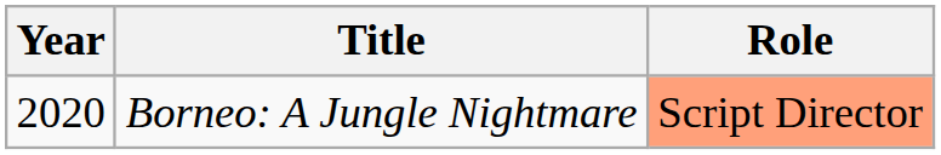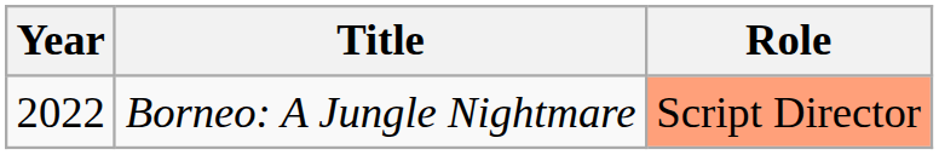Borneo: A Jungle Nightmare | Year: 2020 -> 2022
